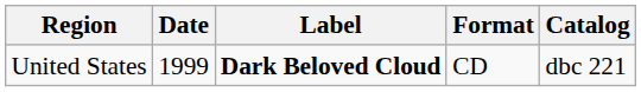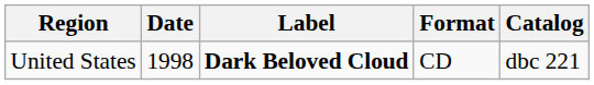United States | Date: 1999 -> 1998
